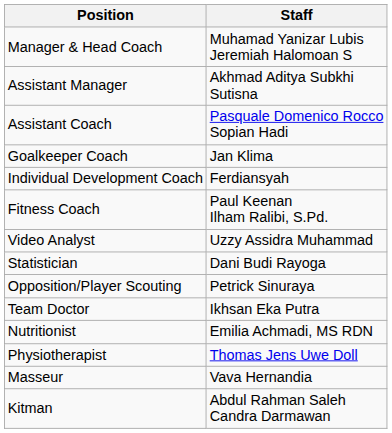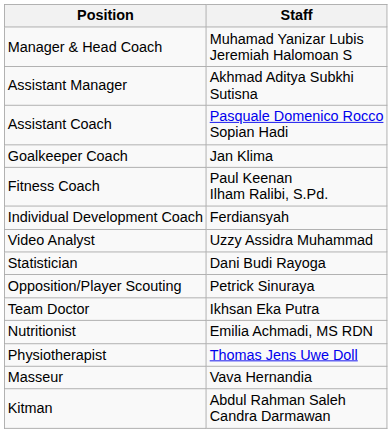rows swapped: Fitness Coach <-> Individual Development Coach
